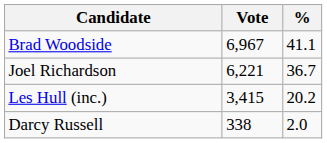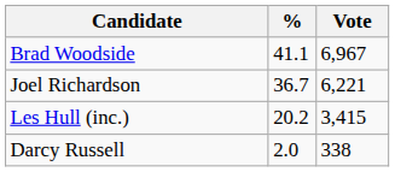columns swapped: Vote <-> %
